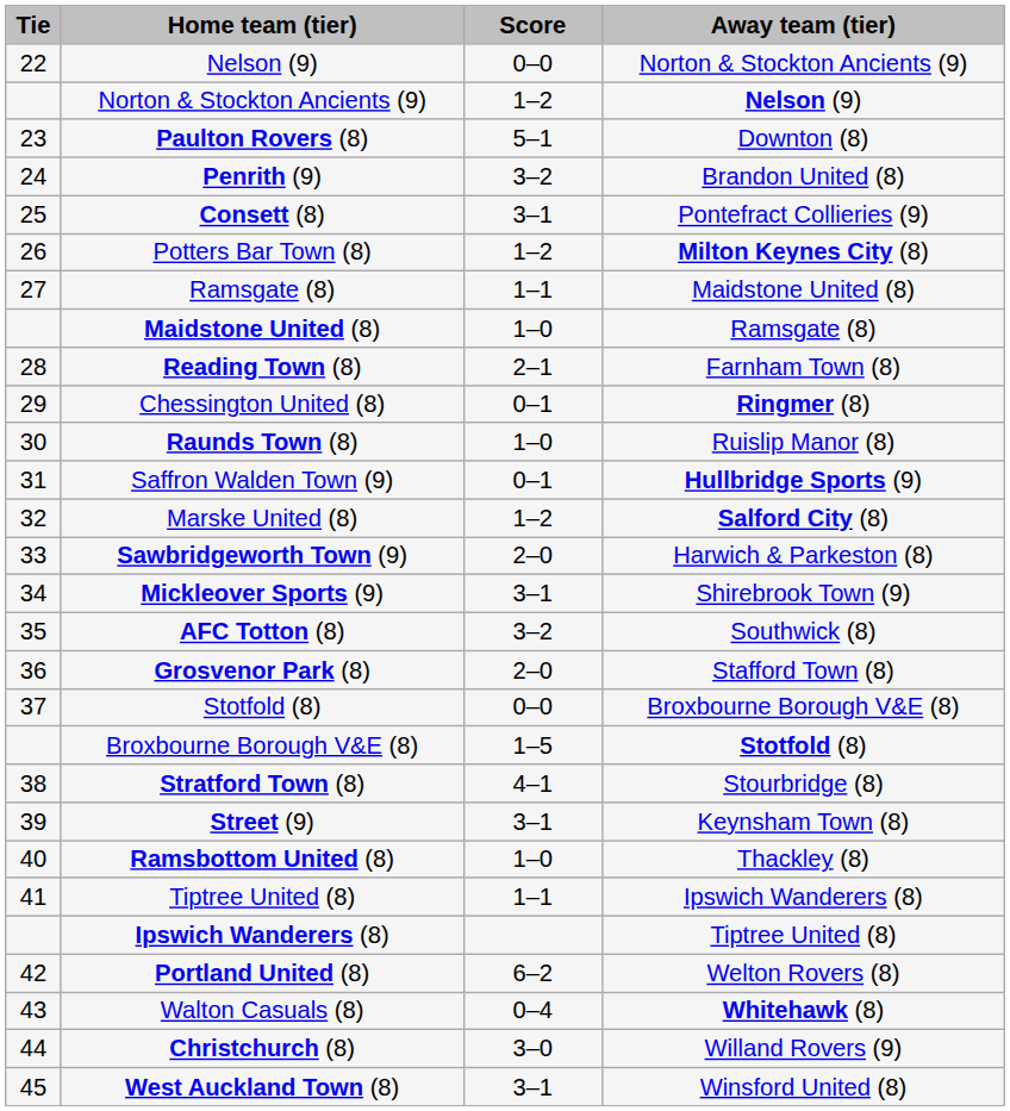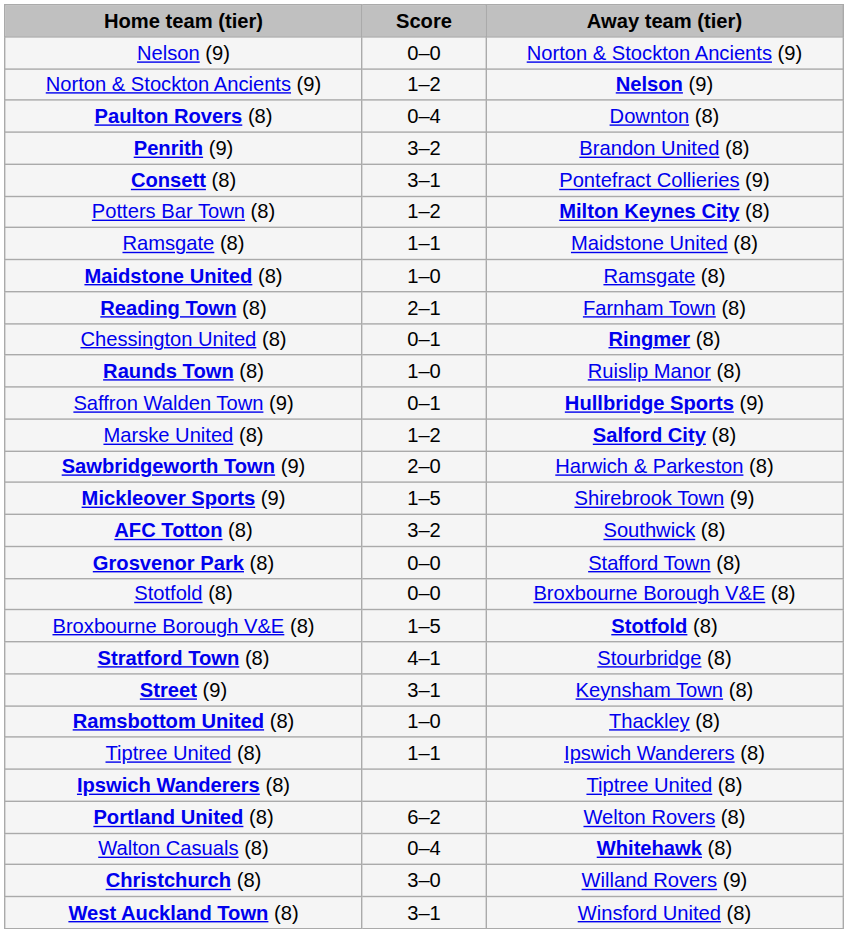- column: Tie | 22 | 23 | 24 | 25 | 26 | 27 | 28 | 29 | 30 | 31 | 32 | 33 | 34 | 35 | 36 | 37 | 38 | 39 | 40 | 41 | 42 | 43 | 44 | 45
Paulton Rovers (8) | Score: 5–1 -> 0–4
Mickleover Sports (9) | Score: 3–1 -> 1–5
Grosvenor Park (8) | Score: 2–0 -> 0–0
